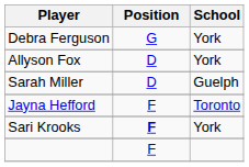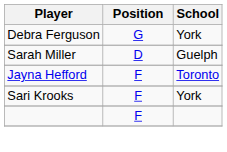- row: Allyson Fox | D | York
Sari Krooks | Position: bold -> normal
